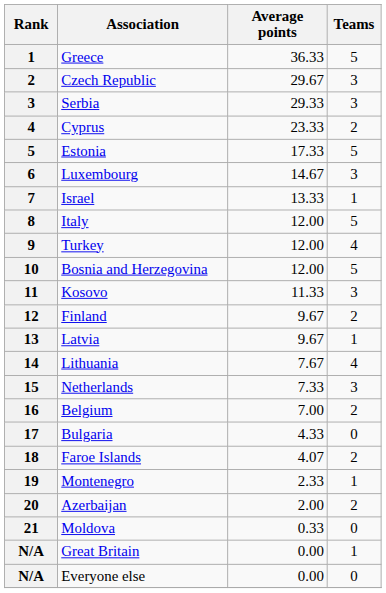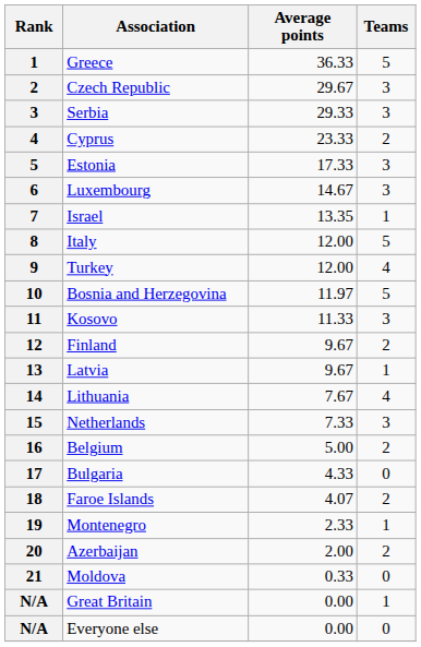Estonia | Teams: 5 -> 3
Israel | Average points: 13.33 -> 13.35
Bosnia and Herzegovina | Average points: 12.00 -> 11.97
Belgium | Average points: 7.00 -> 5.00
